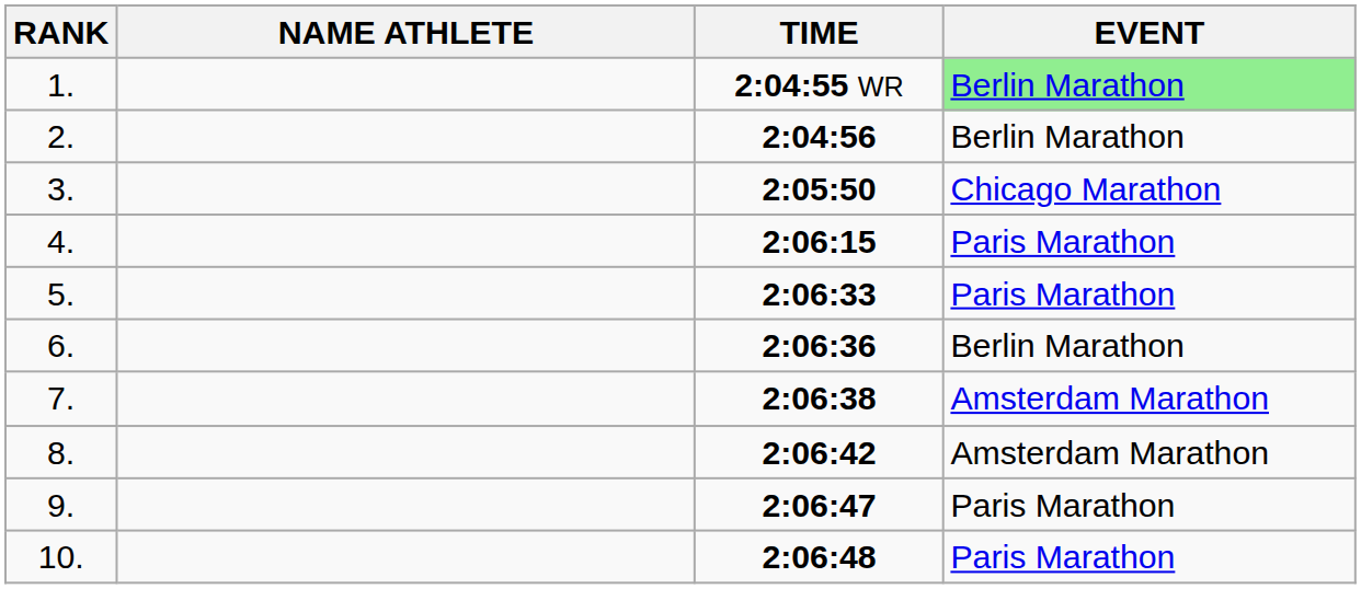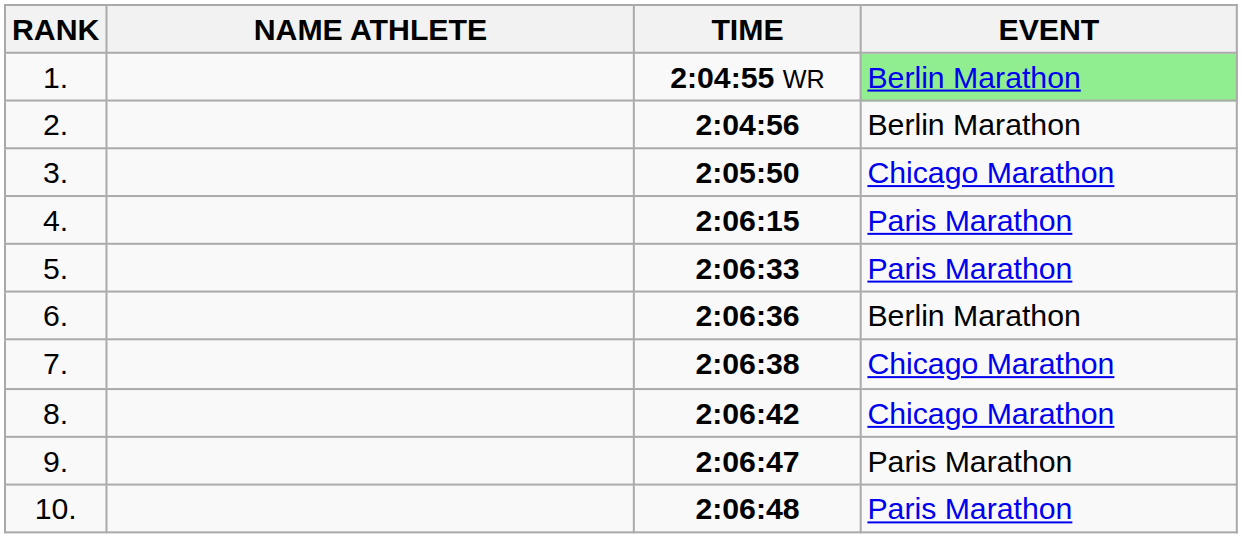7. | EVENT: Amsterdam Marathon -> Chicago Marathon
8. | EVENT: Amsterdam Marathon -> Chicago Marathon
